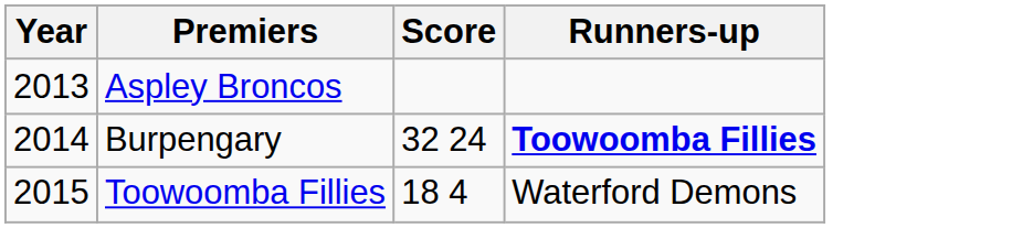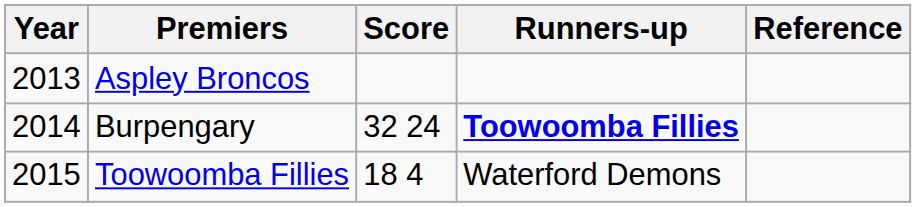+ column: Reference
